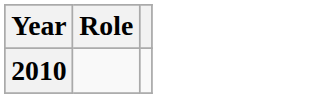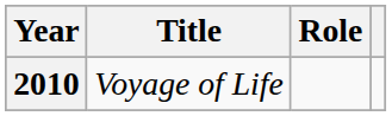+ column: Title | Voyage of Life
